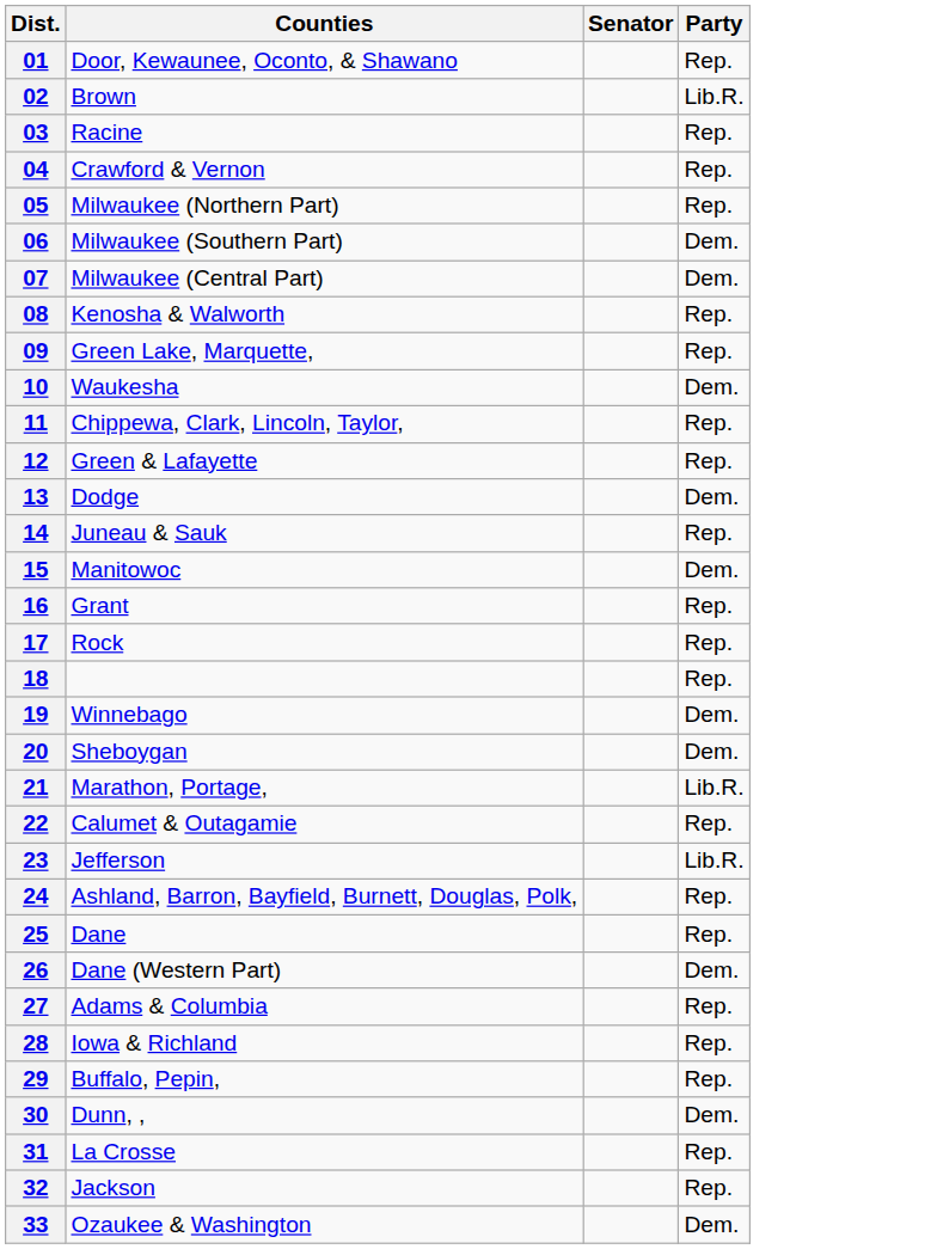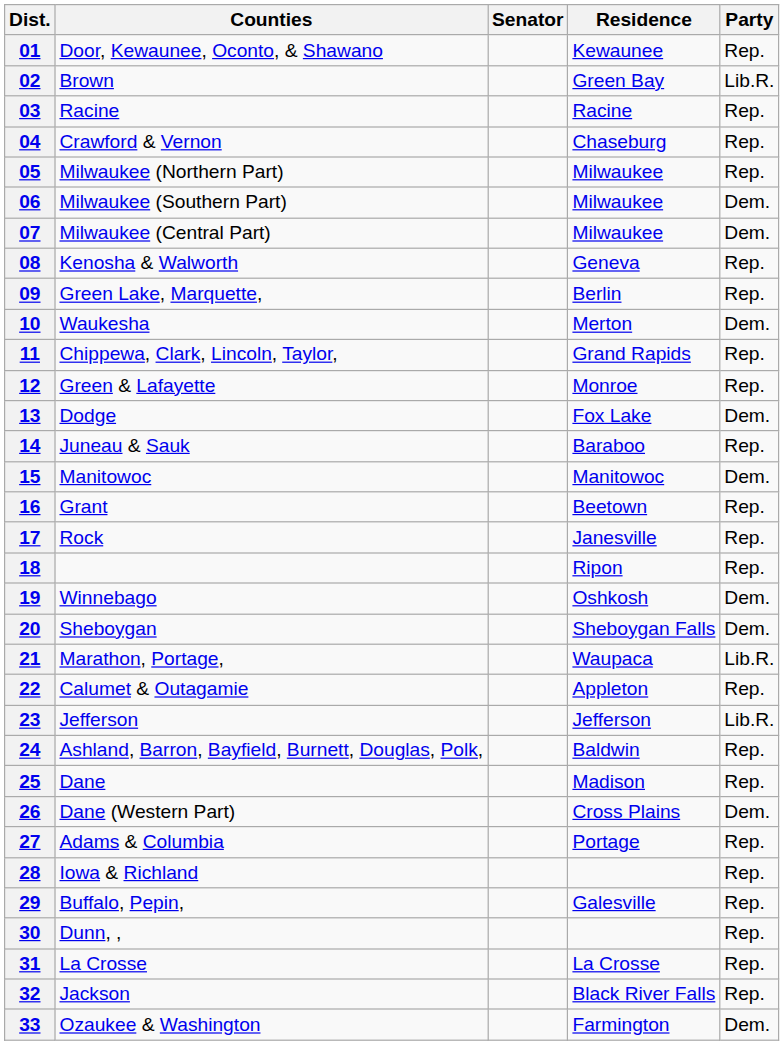+ column: Residence | Kewaunee | Green Bay | Racine | Chaseburg | Milwaukee | Milwaukee | Milwaukee | Geneva | Berlin | Merton | Grand Rapids | Monroe | Fox Lake | Baraboo | Manitowoc | Beetown | Janesville | Ripon | Oshkosh | Sheboygan Falls | Waupaca | Appleton | Jefferson | Baldwin | Madison | Cross Plains | Portage | Galesville | La Crosse | Black River Falls | Farmington
30 | Party: Dem. -> Rep.
